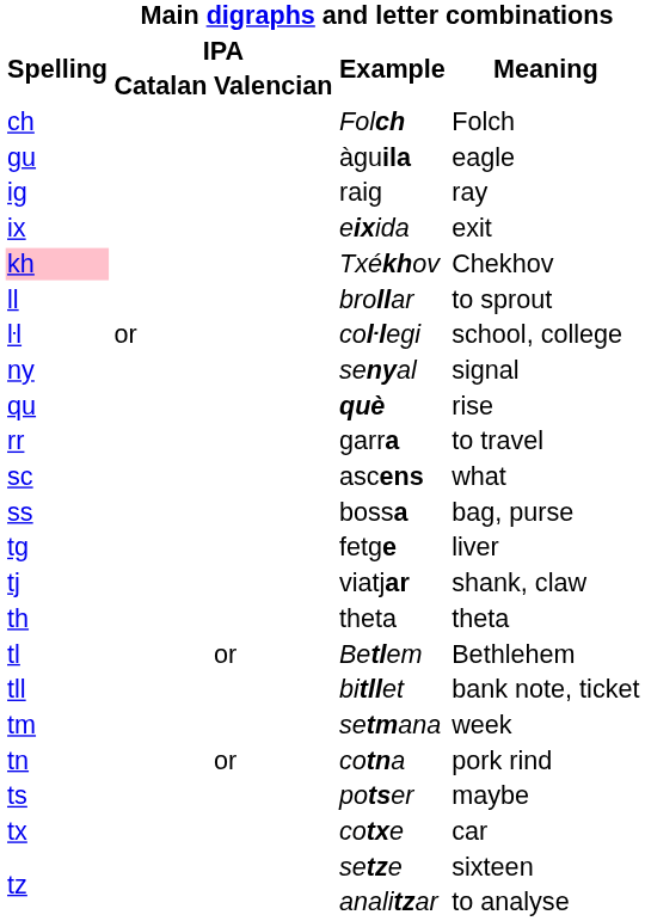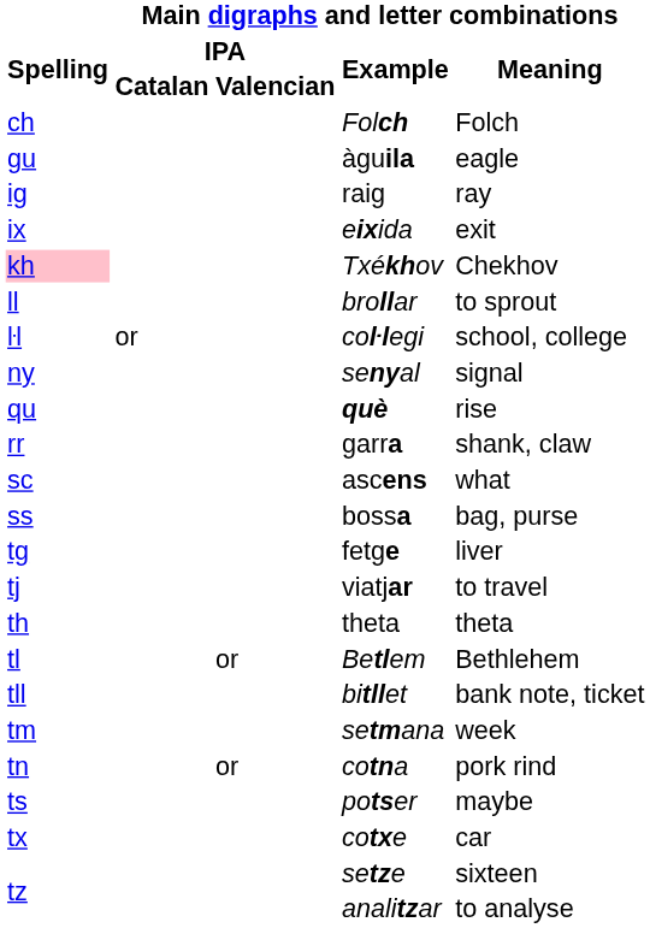garra | Main digraphs and letter combinations / Meaning: to travel -> shank, claw
viatjar | Main digraphs and letter combinations / Meaning: shank, claw -> to travel
